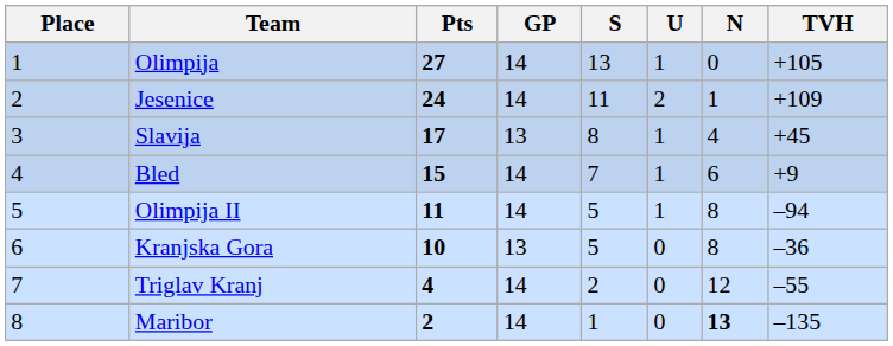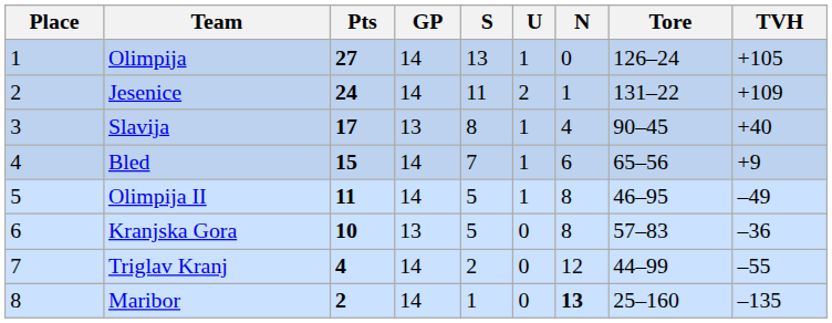+ column: Tore | 126–24 | 131–22 | 90–45 | 65–56 | 46–95 | 57–83 | 44–99 | 25–160
Slavija | TVH: +45 -> +40
Olimpija II | TVH: –94 -> –49
